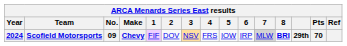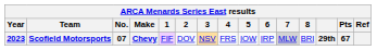Scofield Motorsports | Year: 2024 -> 2023
Scofield Motorsports | No.: 09 -> 07
Scofield Motorsports | 8: bold -> normal
Scofield Motorsports | Pts: 70 -> 67
